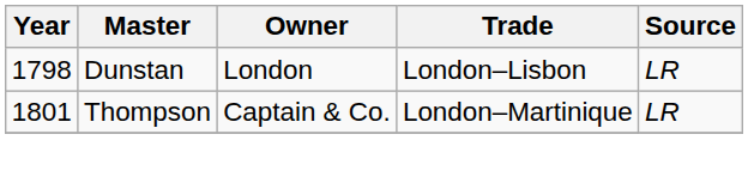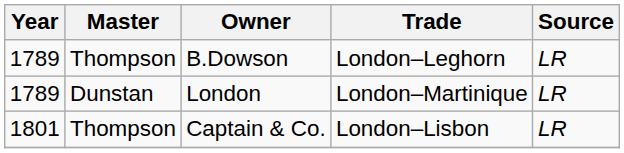+ row: 1789 | Thompson | B.Dowson | London–Leghorn | LR
London | Year: 1798 -> 1789
London | Trade: London–Lisbon -> London–Martinique
Captain & Co. | Trade: London–Martinique -> London–Lisbon
